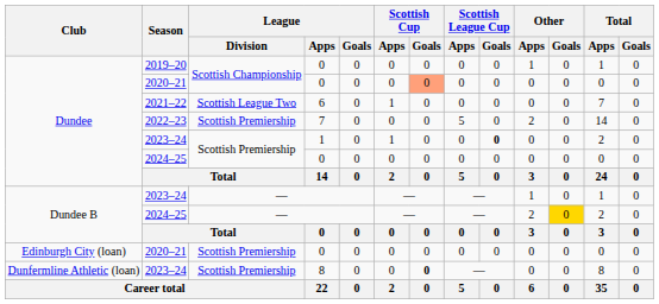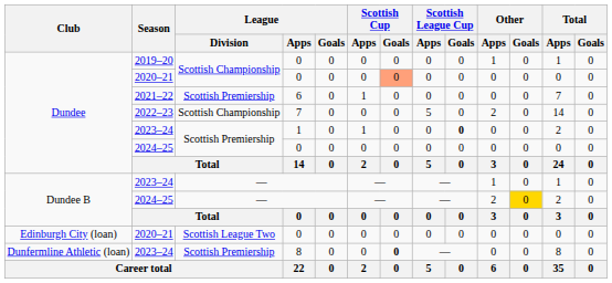2021–22 | League / Division: Scottish League Two -> Scottish Premiership
2022–23 | League / Division: Scottish Premiership -> Scottish Championship
Edinburgh City (loan) / 2020–21 | League / Division: Scottish Premiership -> Scottish League Two
